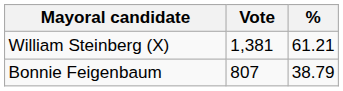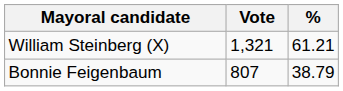William Steinberg (X) | Vote: 1,381 -> 1,321
